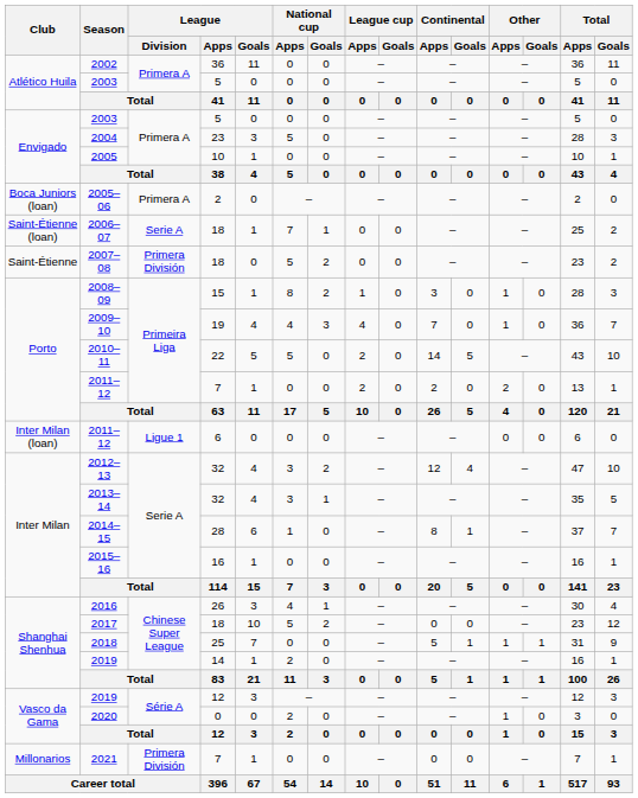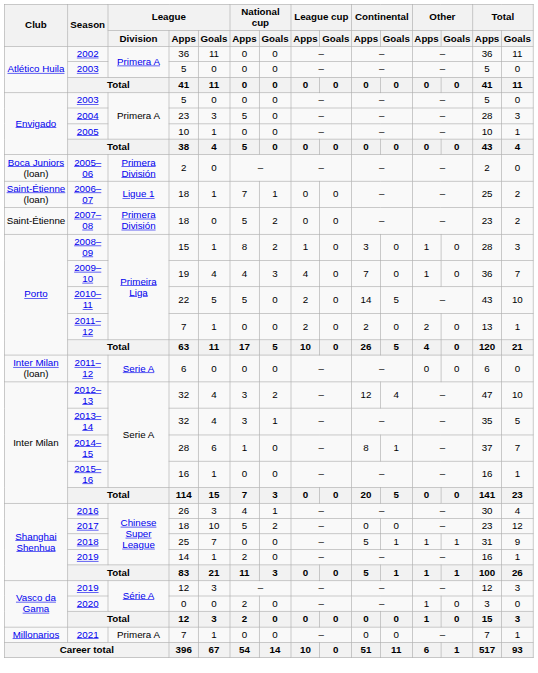2005–06 | League / Division: Primera A -> Primera División
2006–07 | League / Division: Serie A -> Ligue 1
Inter Milan (loan) / 2011–12 | League / Division: Ligue 1 -> Serie A
2021 | League / Division: Primera División -> Primera A
